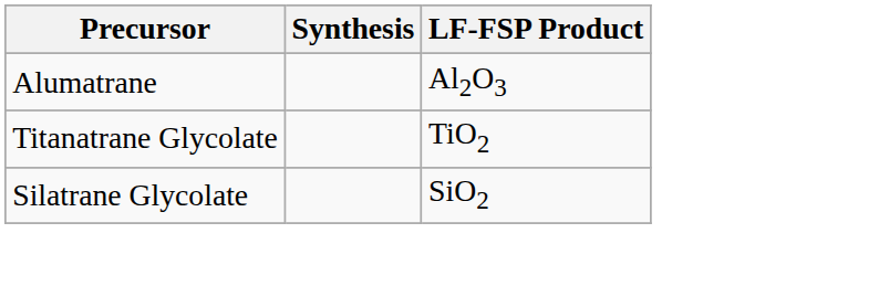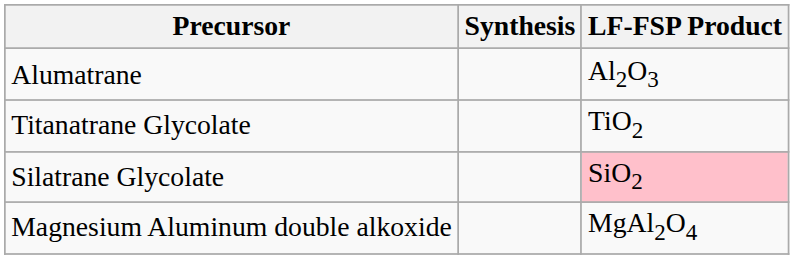Silatrane Glycolate | LF-FSP Product: no background -> pink background
+ row: Magnesium Aluminum double alkoxide | MgAl2O4
